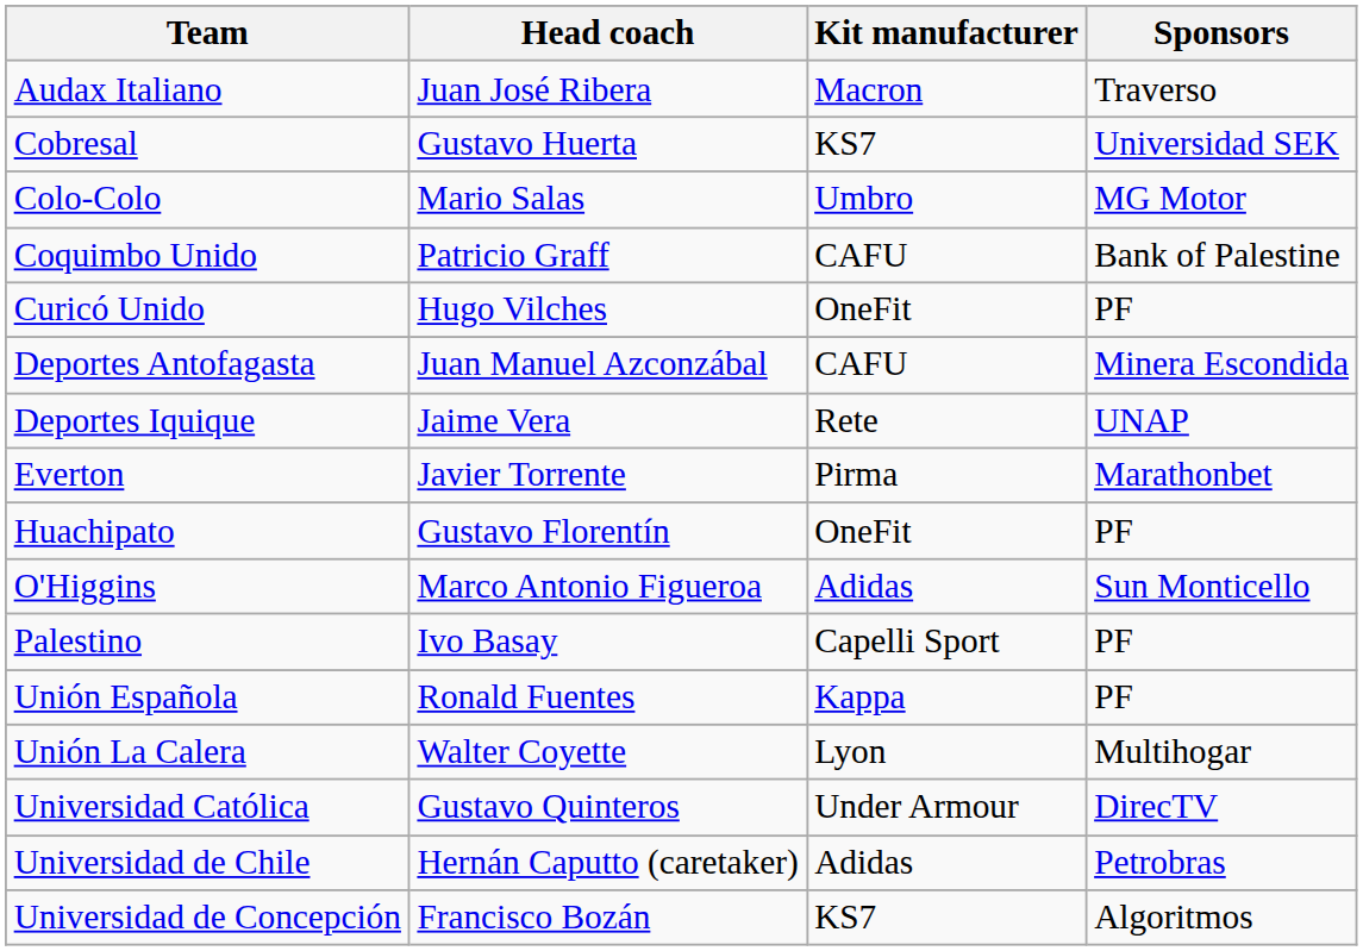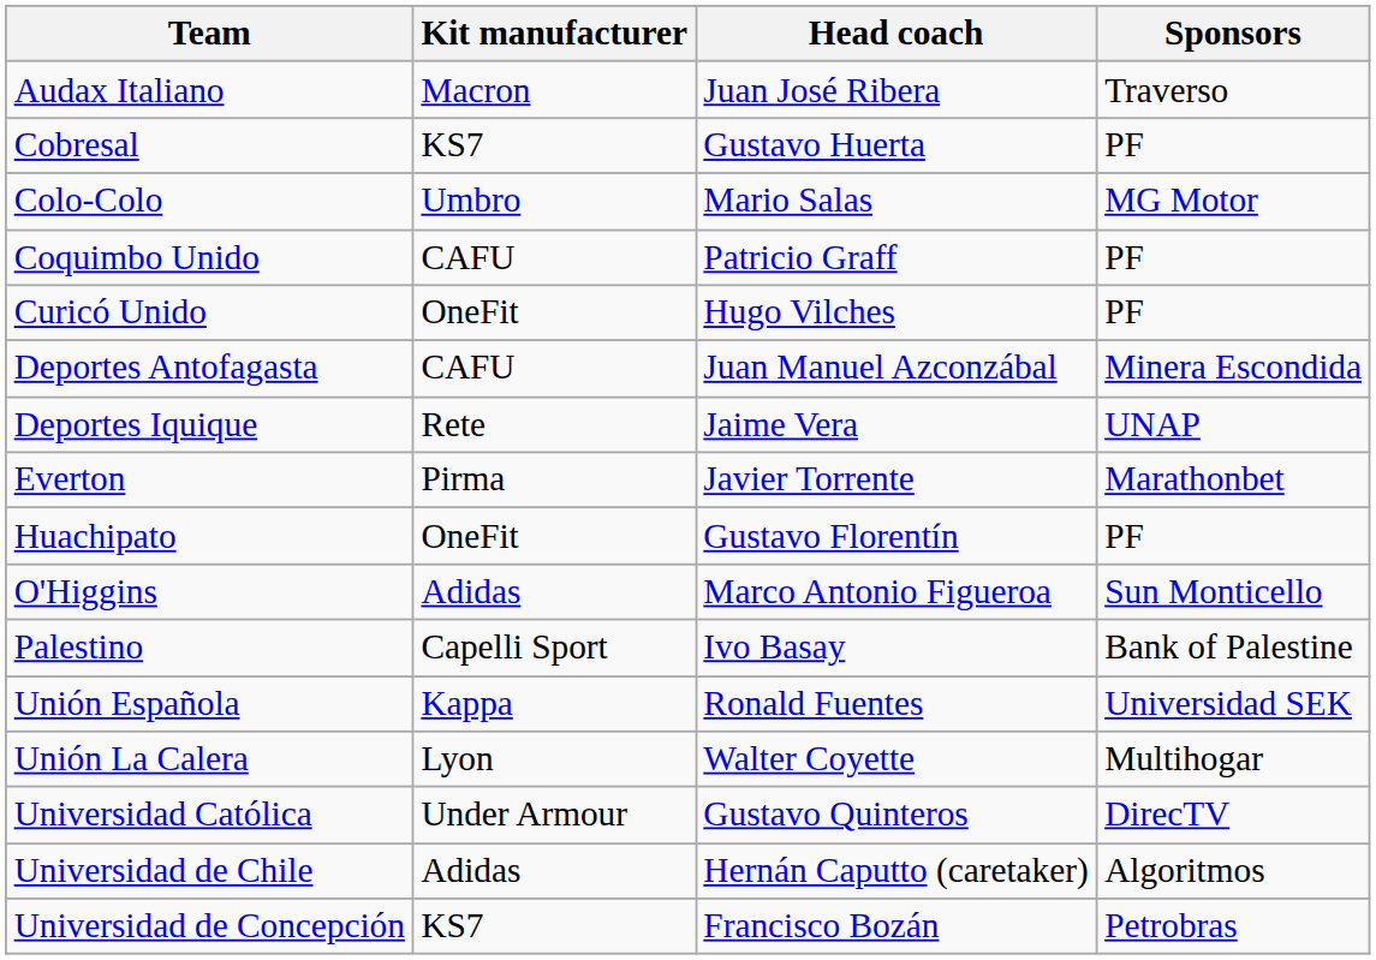columns swapped: Head coach <-> Kit manufacturer
Cobresal | Sponsors: Universidad SEK -> PF
Coquimbo Unido | Sponsors: Bank of Palestine -> PF
Palestino | Sponsors: PF -> Bank of Palestine
Unión Española | Sponsors: PF -> Universidad SEK
Universidad de Chile | Sponsors: Petrobras -> Algoritmos
Universidad de Concepción | Sponsors: Algoritmos -> Petrobras
